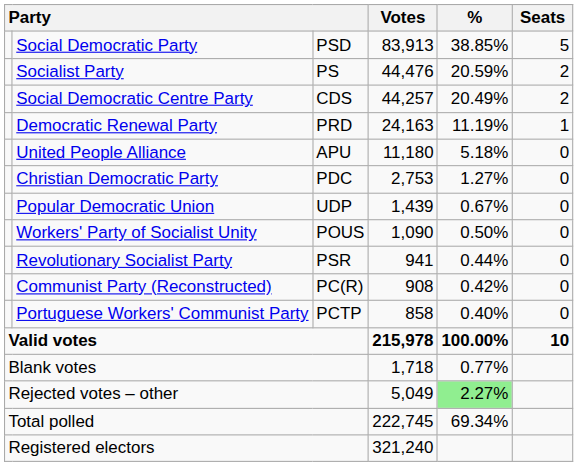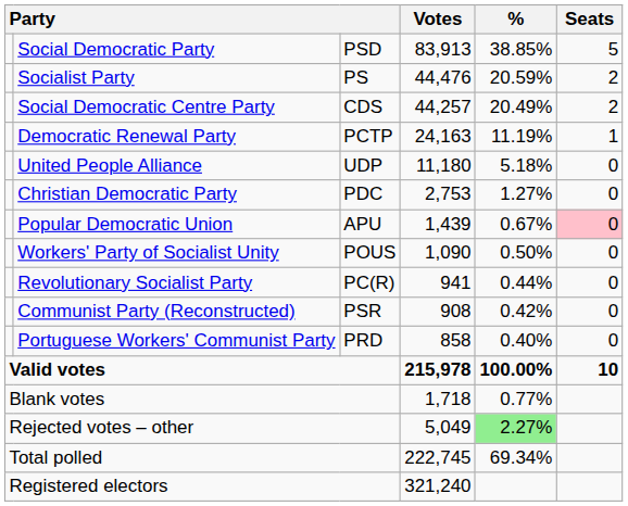Democratic Renewal Party | column 3: PRD -> PCTP
United People Alliance | column 3: APU -> UDP
Popular Democratic Union | column 3: UDP -> APU
Popular Democratic Union | Seats: no background -> pink background
Revolutionary Socialist Party | column 3: PSR -> PC(R)
Communist Party (Reconstructed) | column 3: PC(R) -> PSR
Portuguese Workers' Communist Party | column 3: PCTP -> PRD
